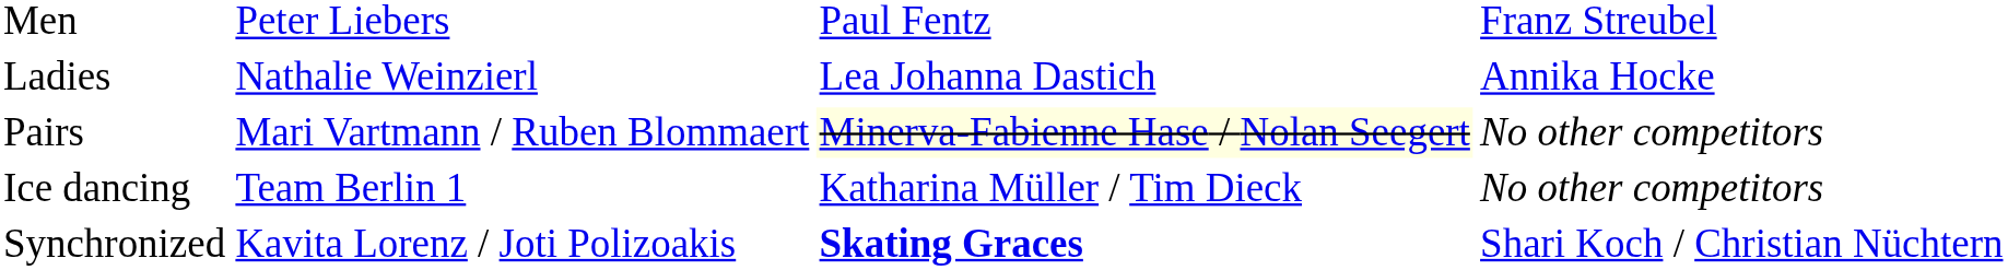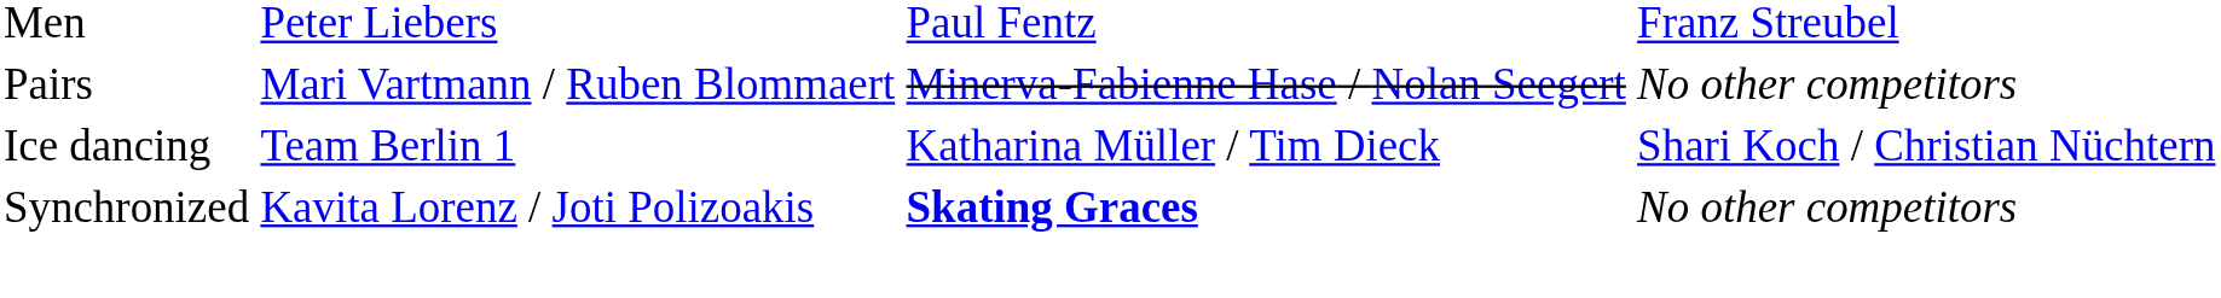- row: Ladies | Nathalie Weinzierl | Lea Johanna Dastich | Annika Hocke
Pairs | column 3: lightyellow background -> no background
Ice dancing | column 4: No other competitors -> Shari Koch / Christian Nüchtern
Synchronized | column 4: Shari Koch / Christian Nüchtern -> No other competitors
